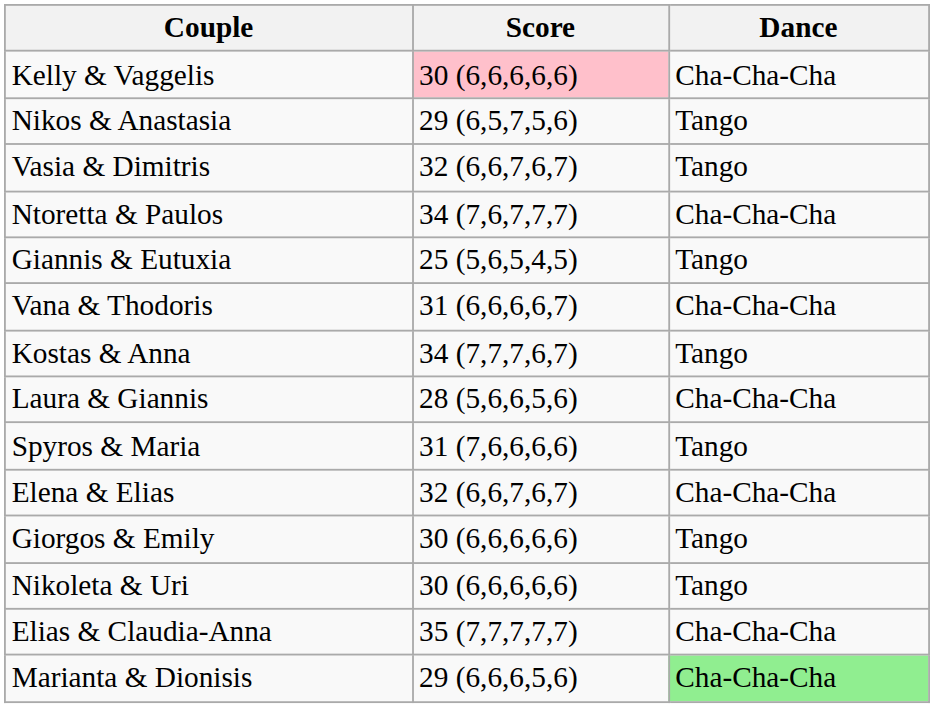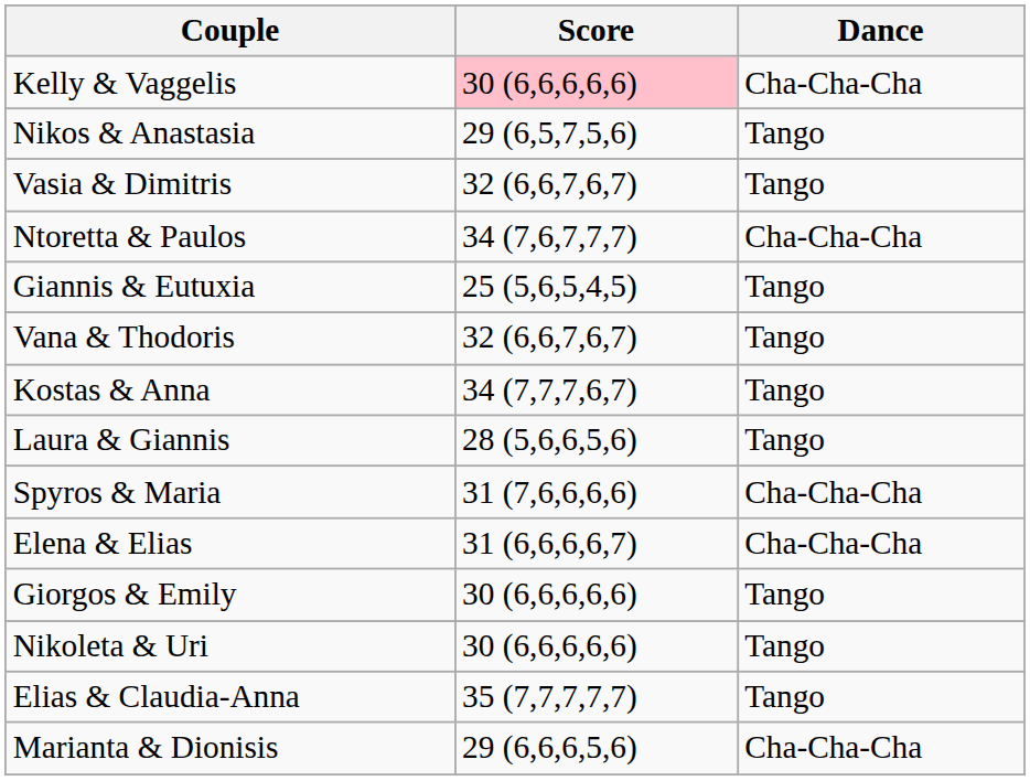Vana & Thodoris | Score: 31 (6,6,6,6,7) -> 32 (6,6,7,6,7)
Vana & Thodoris | Dance: Cha-Cha-Cha -> Tango
Laura & Giannis | Dance: Cha-Cha-Cha -> Tango
Spyros & Maria | Dance: Tango -> Cha-Cha-Cha
Elena & Elias | Score: 32 (6,6,7,6,7) -> 31 (6,6,6,6,7)
Elias & Claudia-Anna | Dance: Cha-Cha-Cha -> Tango
Marianta & Dionisis | Dance: lightgreen background -> no background
